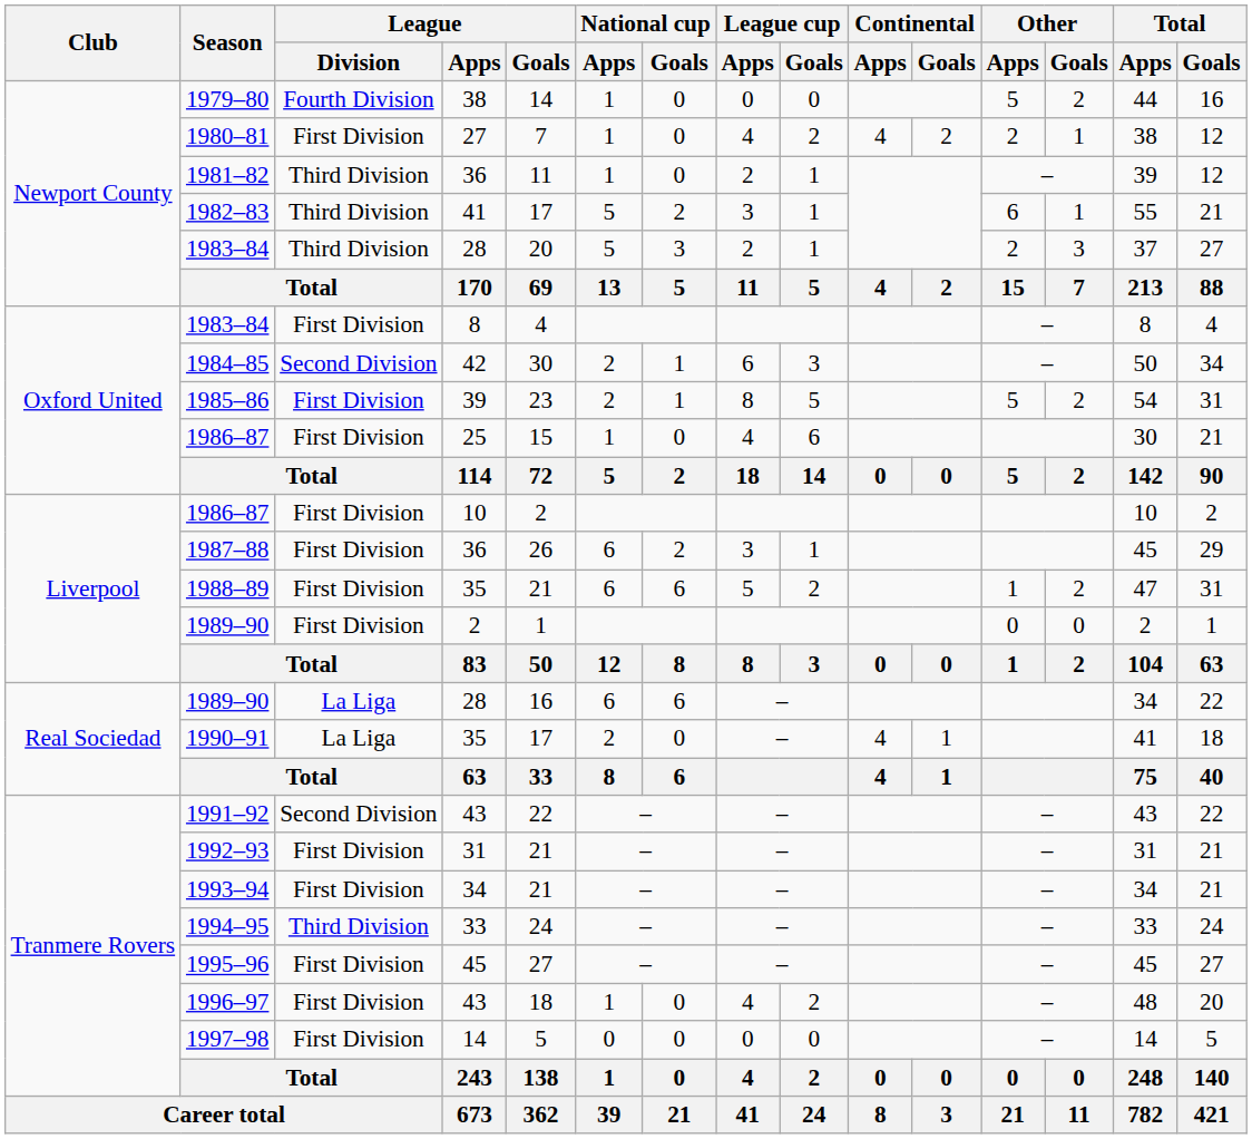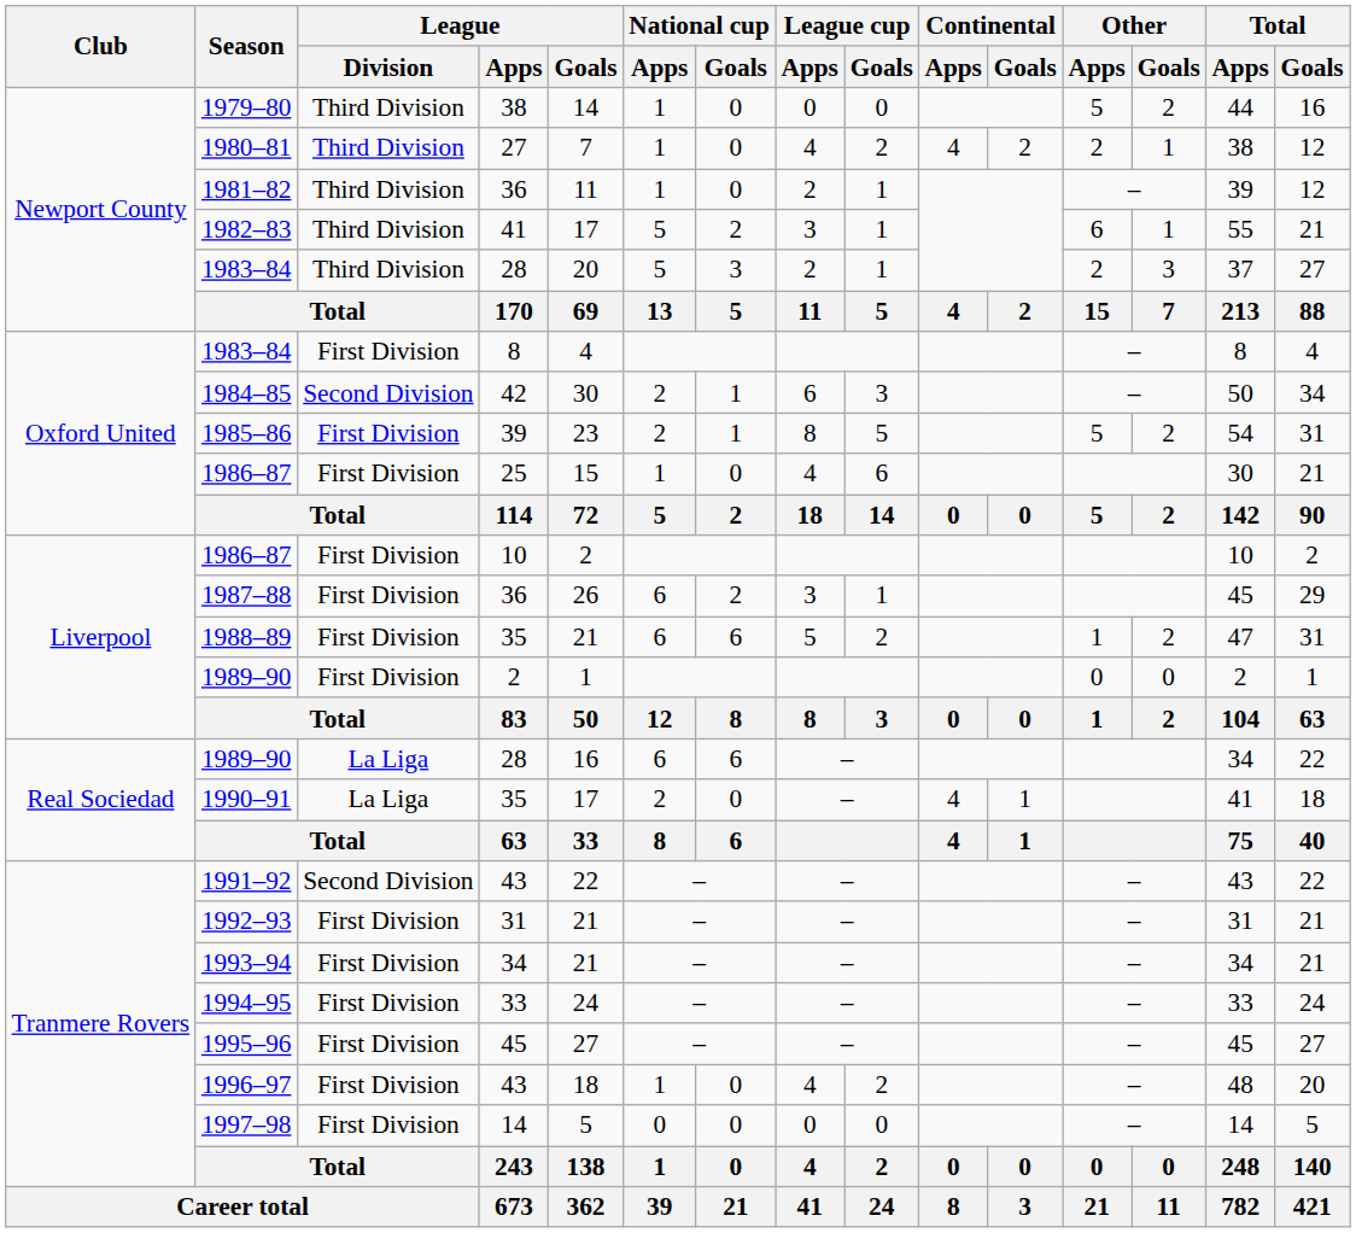1979–80 | League / Division: Fourth Division -> Third Division
1980–81 | League / Division: First Division -> Third Division
1994–95 | League / Division: Third Division -> First Division
